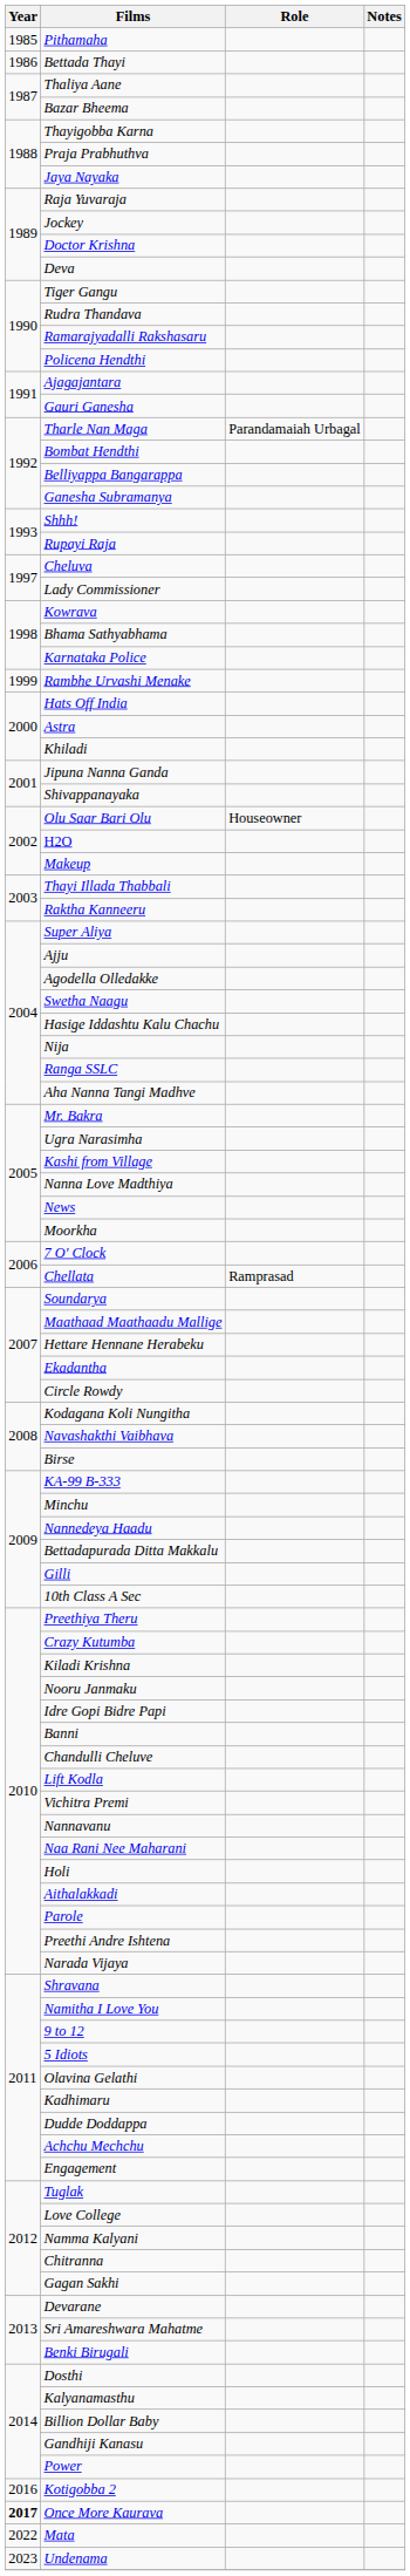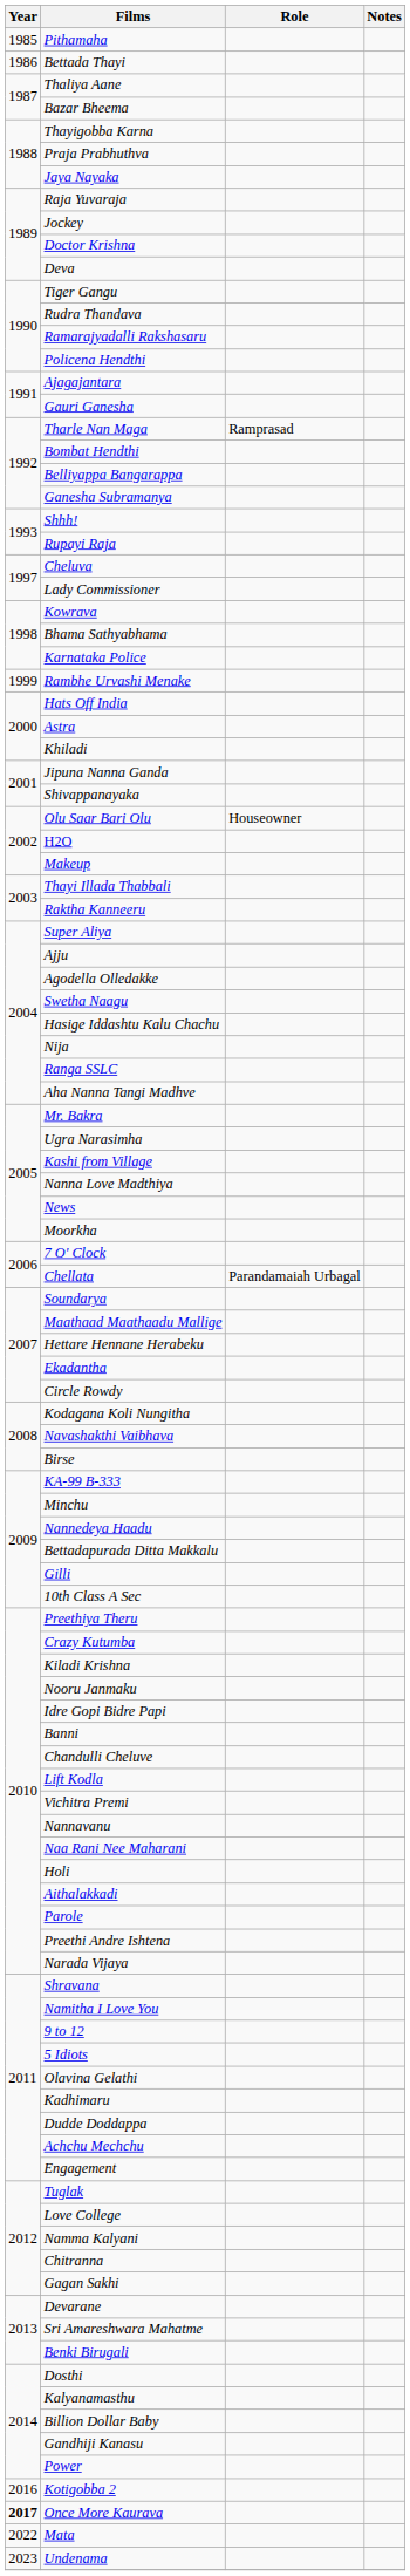Tharle Nan Maga | Role: Parandamaiah Urbagal -> Ramprasad
Chellata | Role: Ramprasad -> Parandamaiah Urbagal
